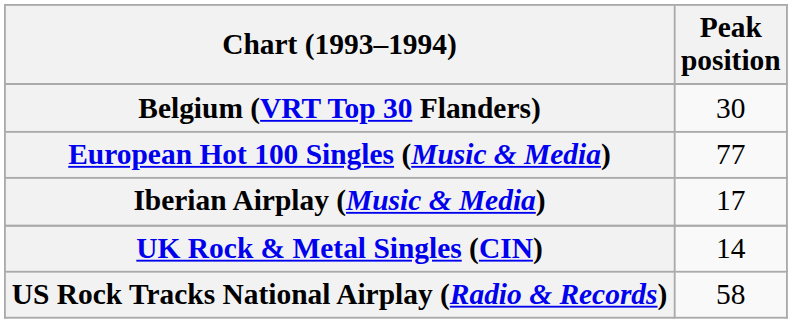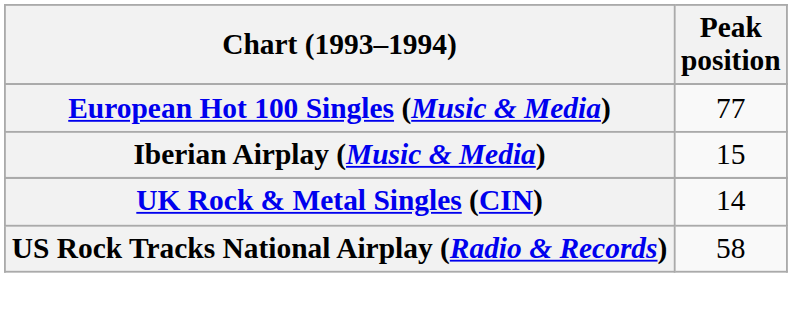- row: Belgium (VRT Top 30 Flanders) | 30
Iberian Airplay (Music & Media) | Peak position: 17 -> 15
